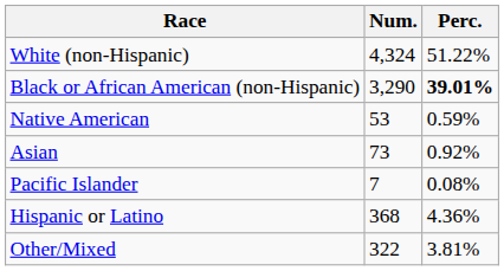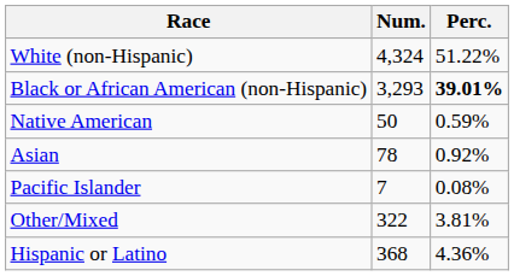Black or African American (non-Hispanic) | Num.: 3,290 -> 3,293
Native American | Num.: 53 -> 50
Asian | Num.: 73 -> 78
rows swapped: Other/Mixed <-> Hispanic or Latino
